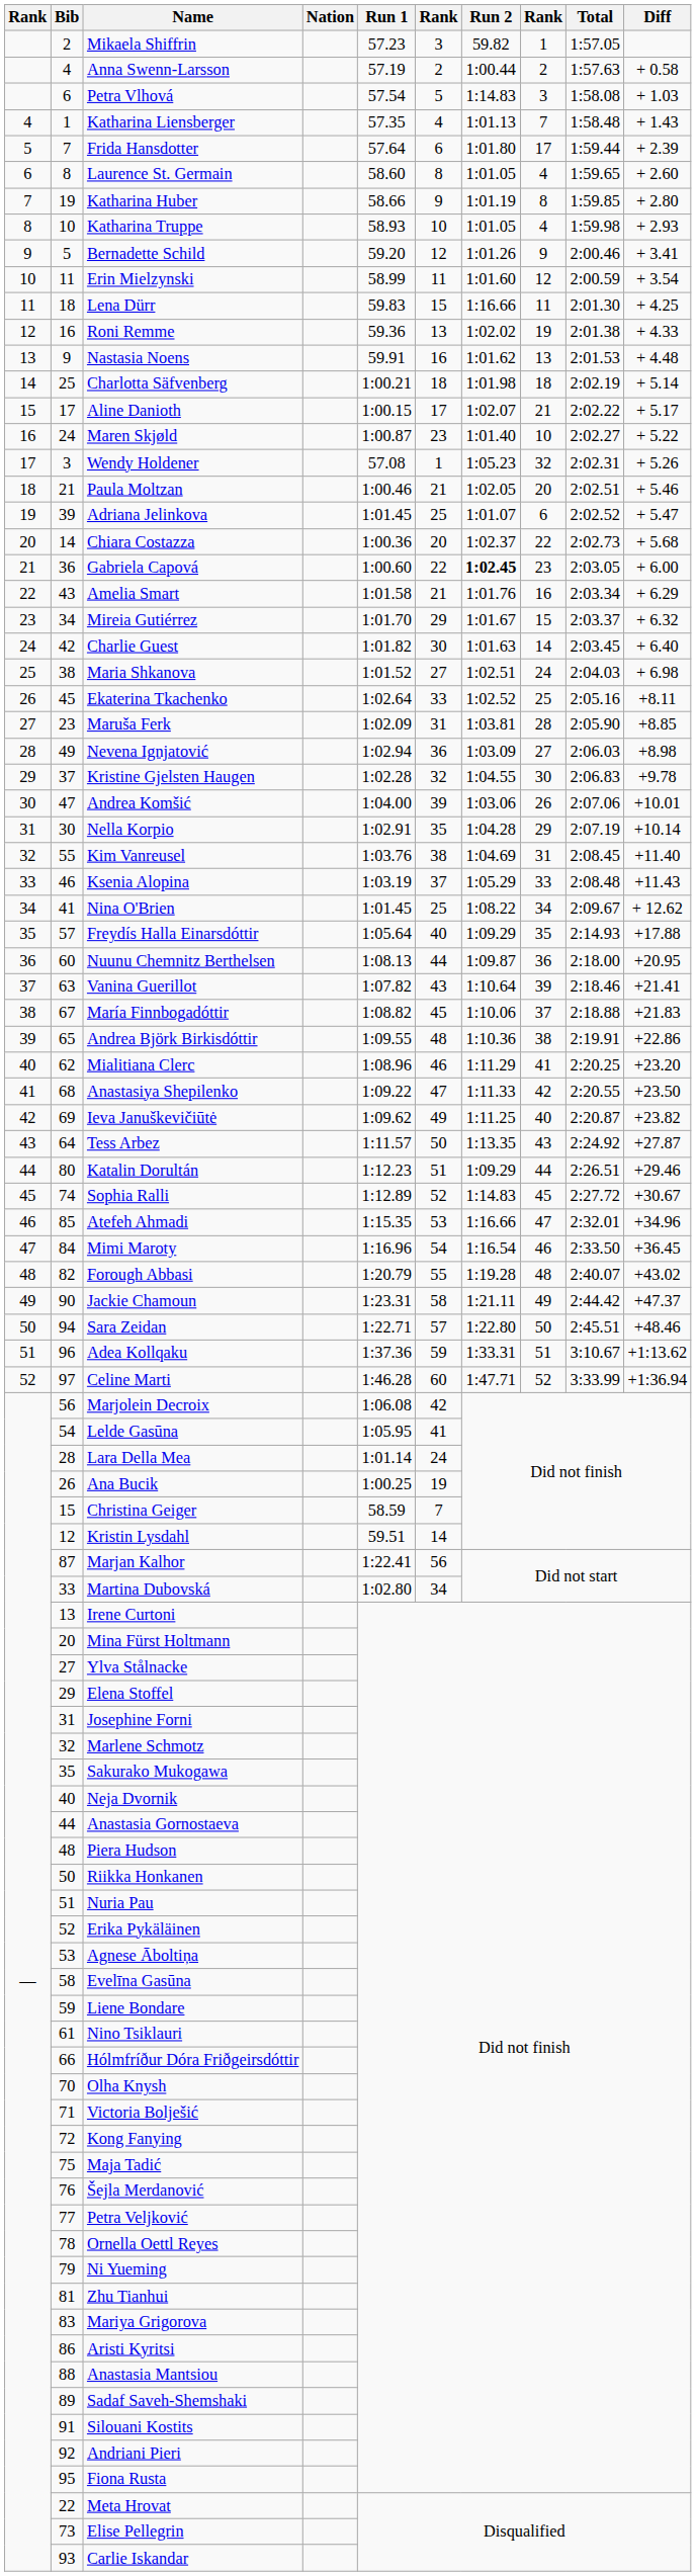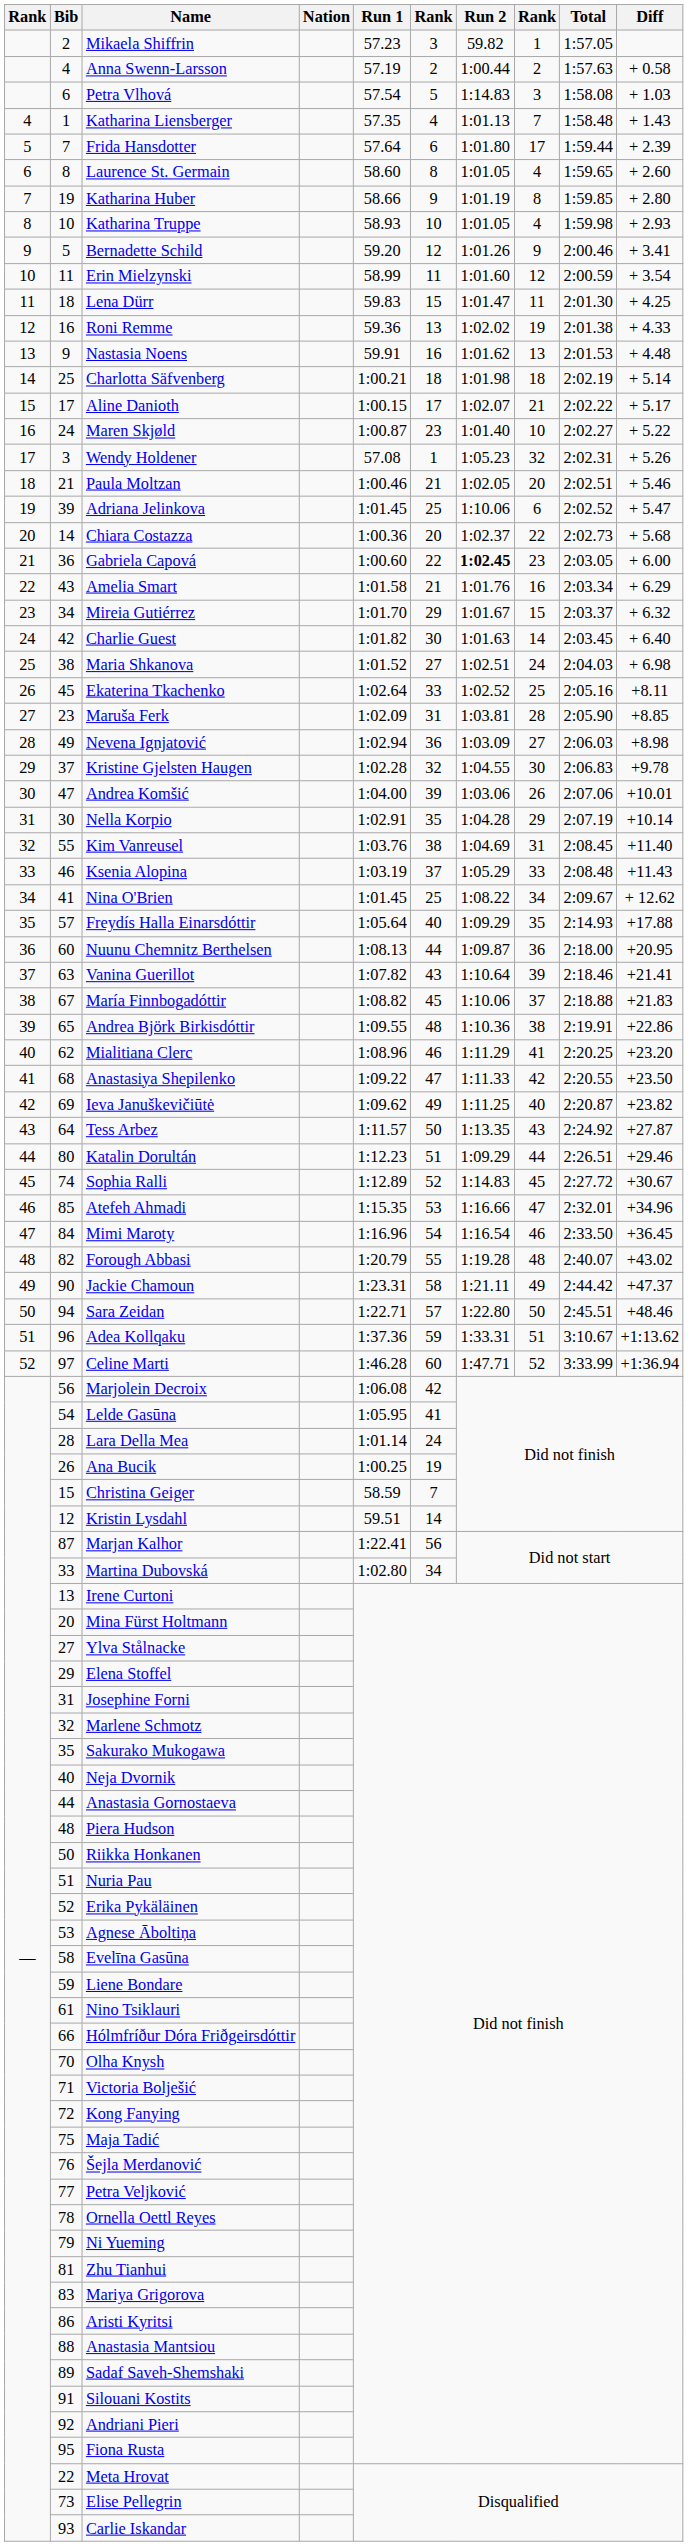Lena Dürr | Run 2: 1:16.66 -> 1:01.47
Adriana Jelinkova | Run 2: 1:01.07 -> 1:10.06
